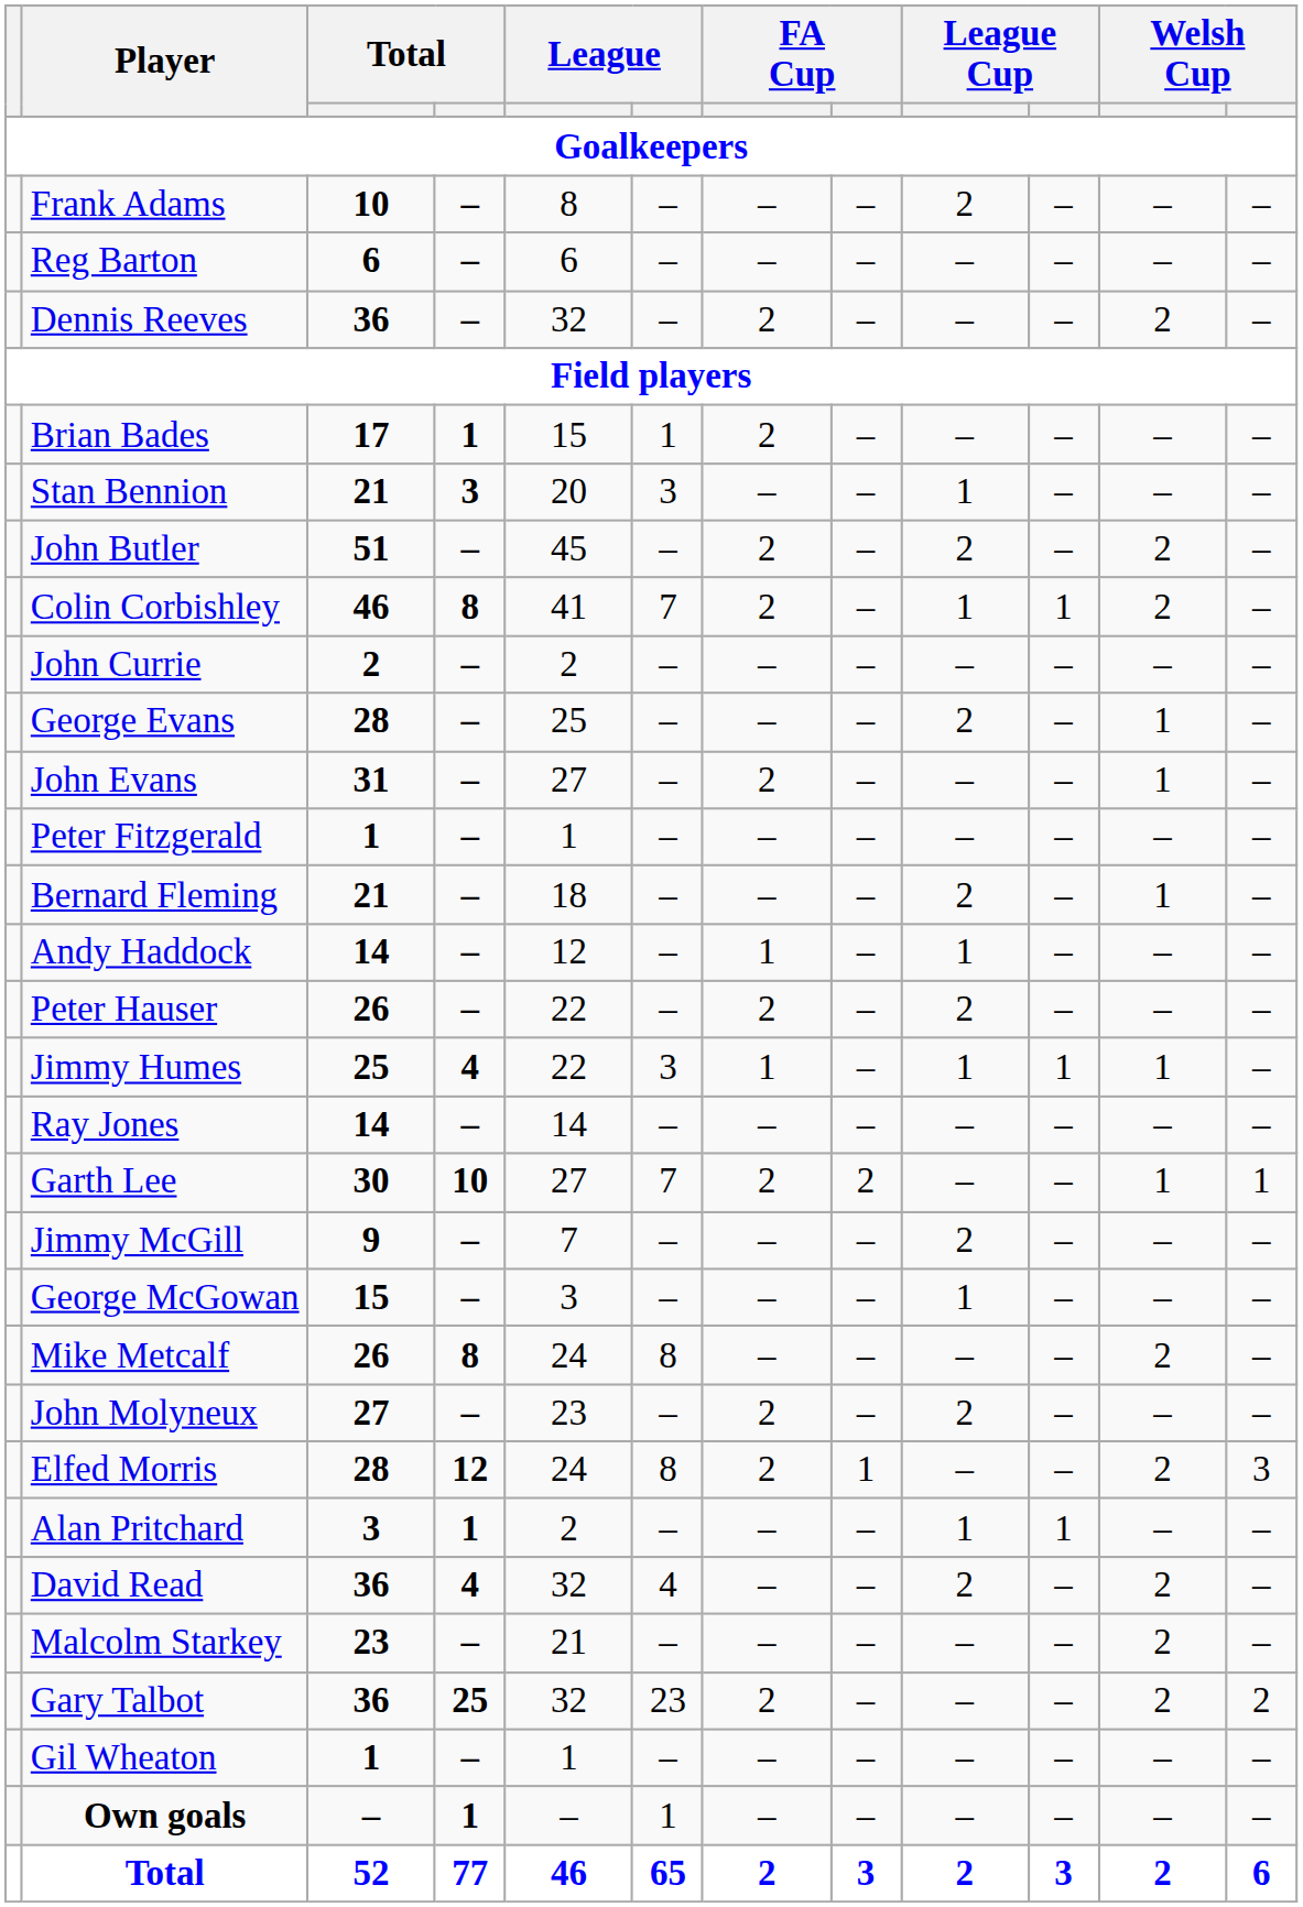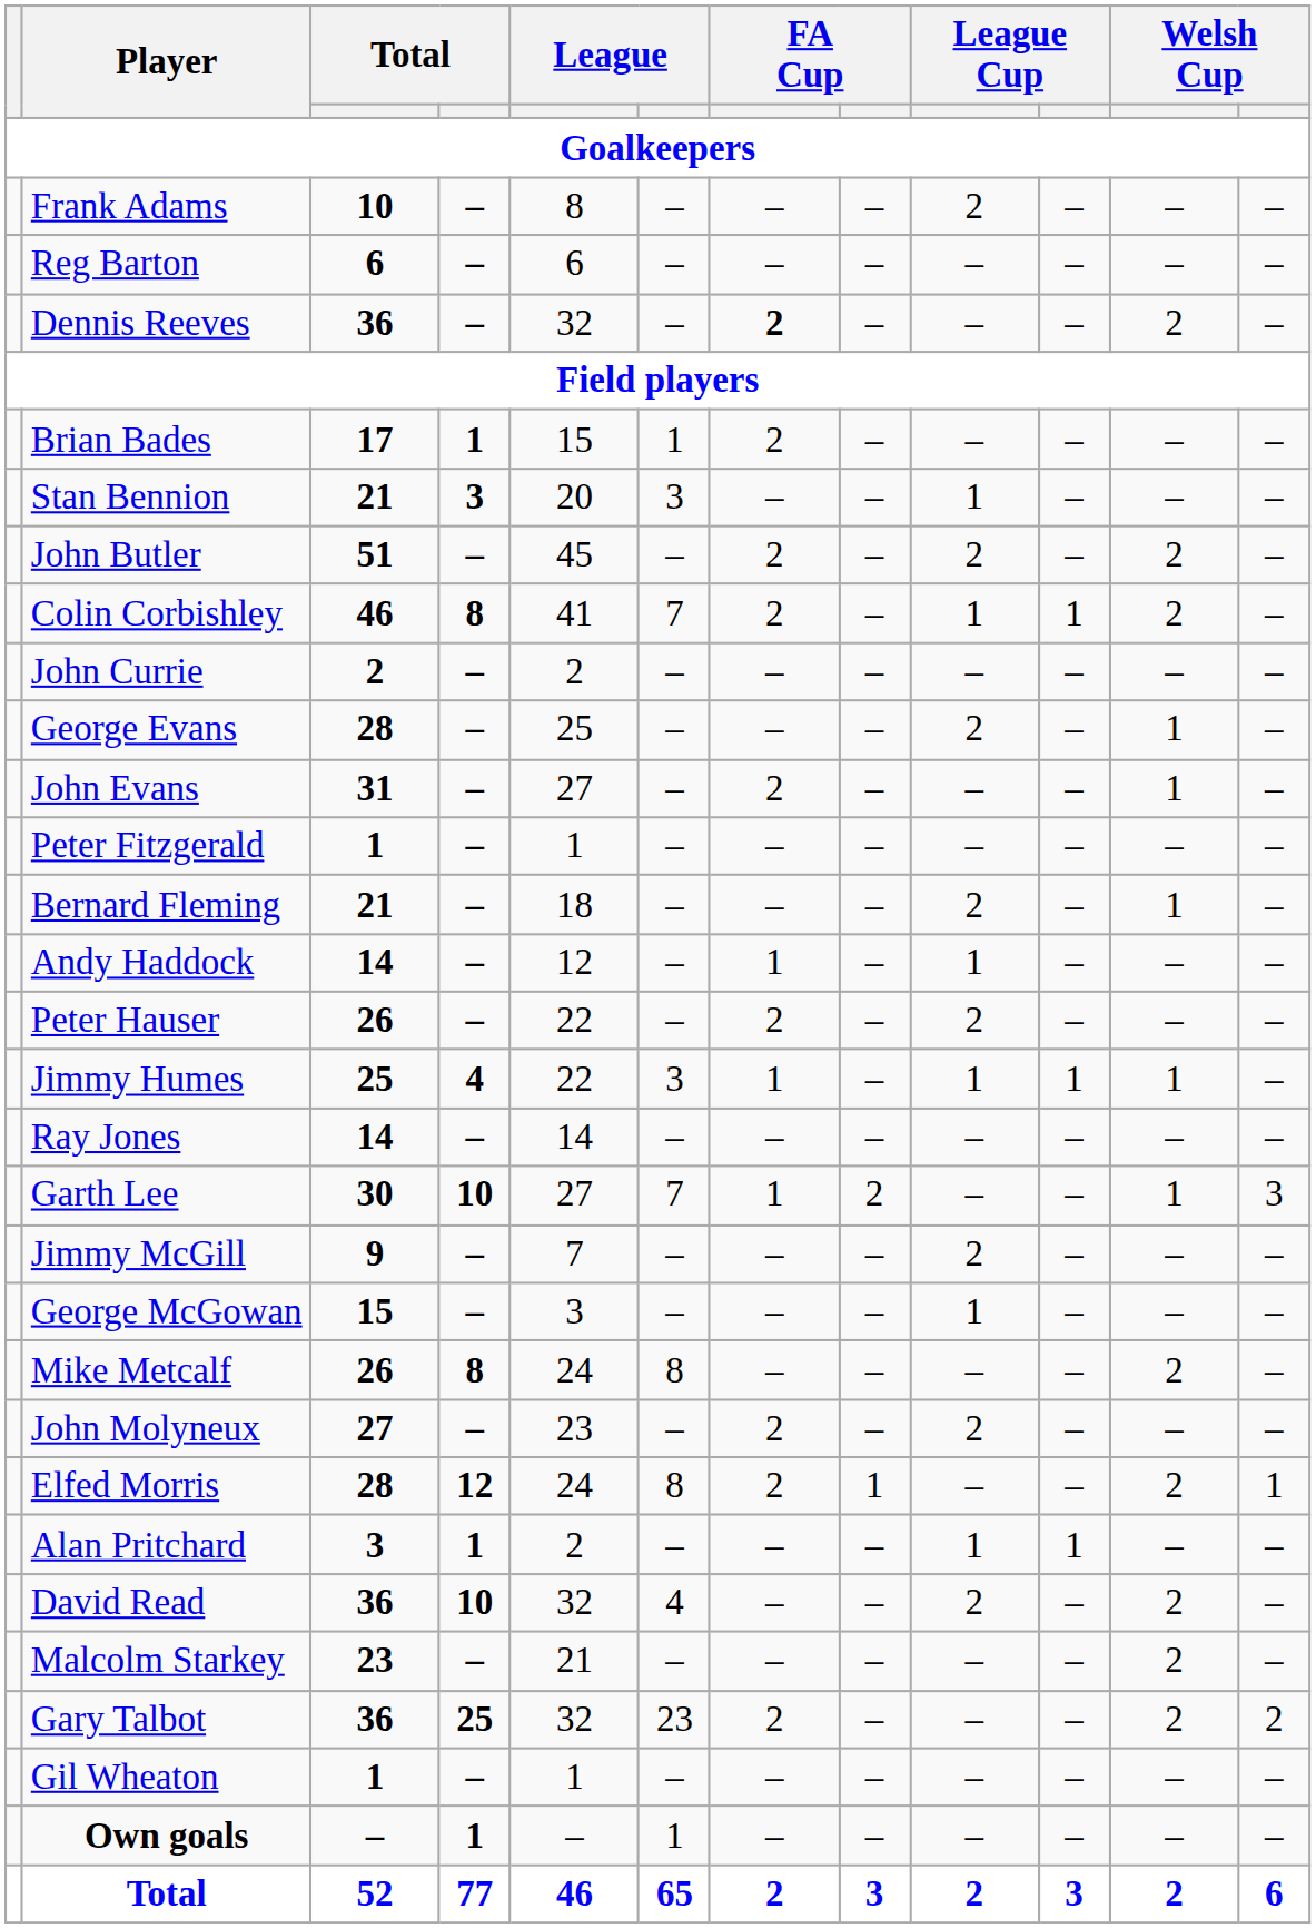Dennis Reeves | column 7: normal -> bold
Garth Lee | column 7: 2 -> 1
Garth Lee | column 12: 1 -> 3
Elfed Morris | column 12: 3 -> 1
David Read | column 4: 4 -> 10
